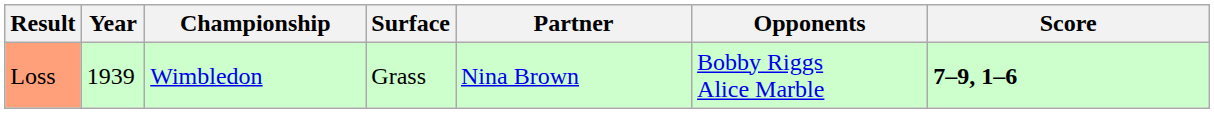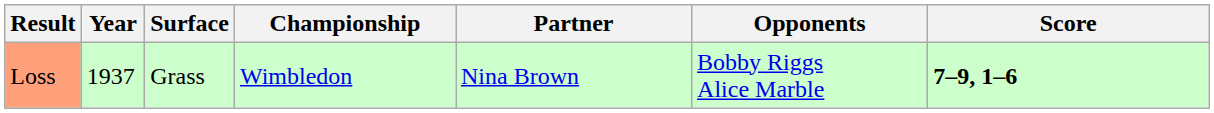columns swapped: Championship <-> Surface
Loss | Year: 1939 -> 1937
